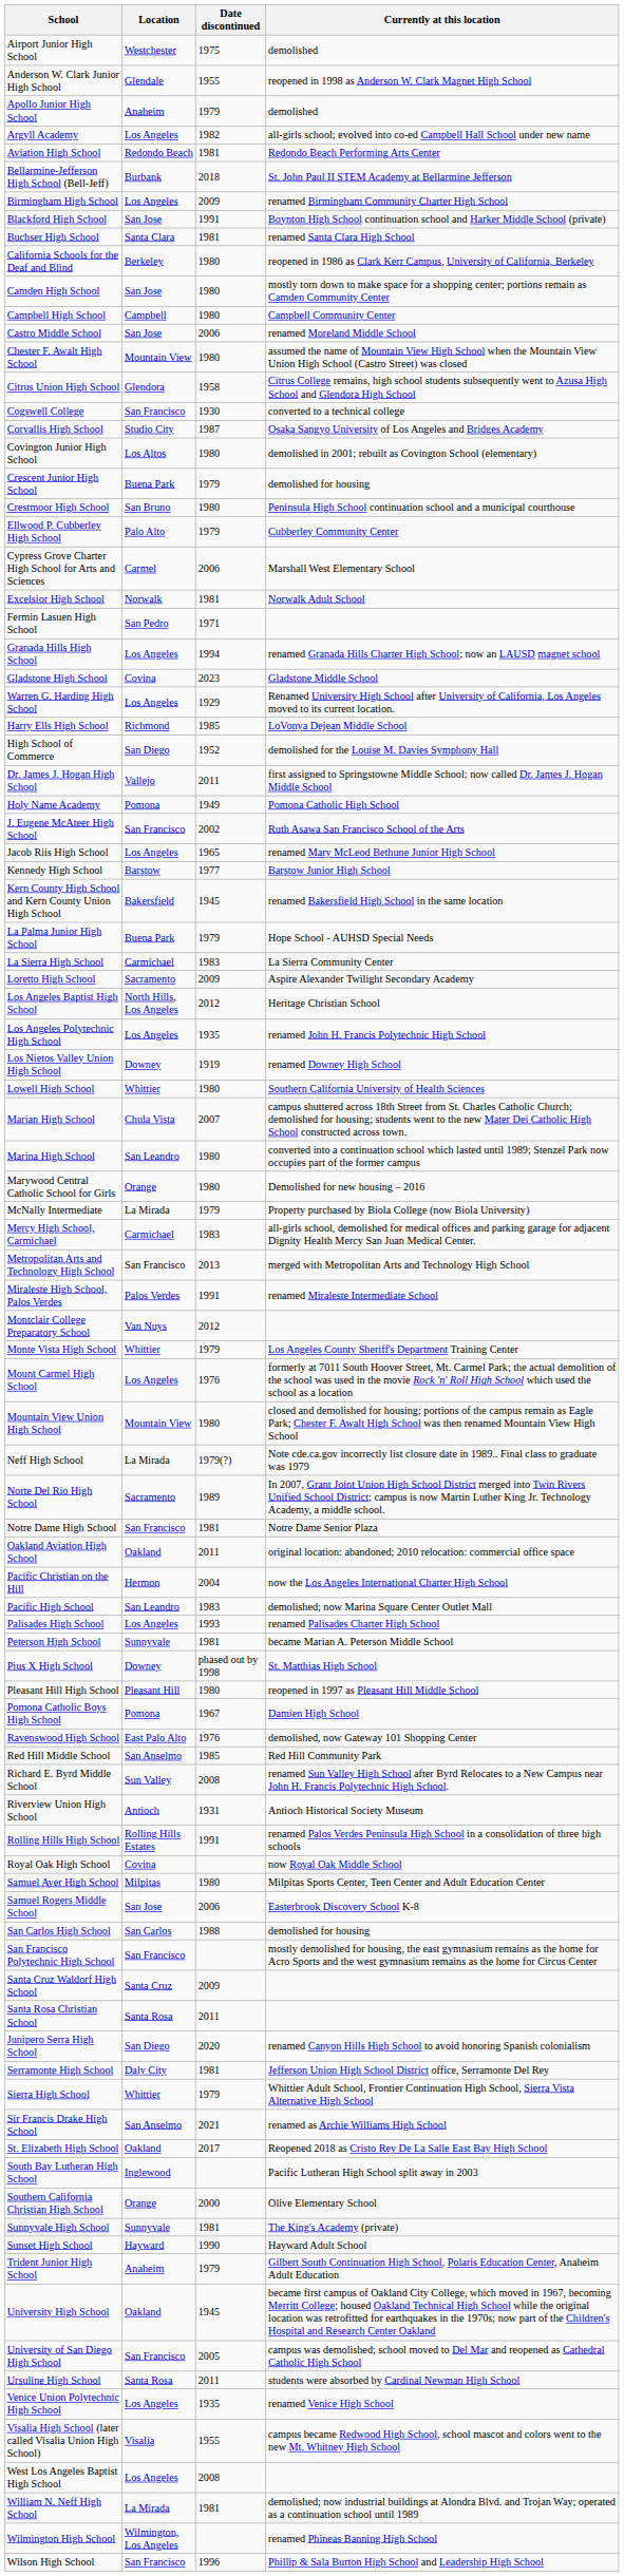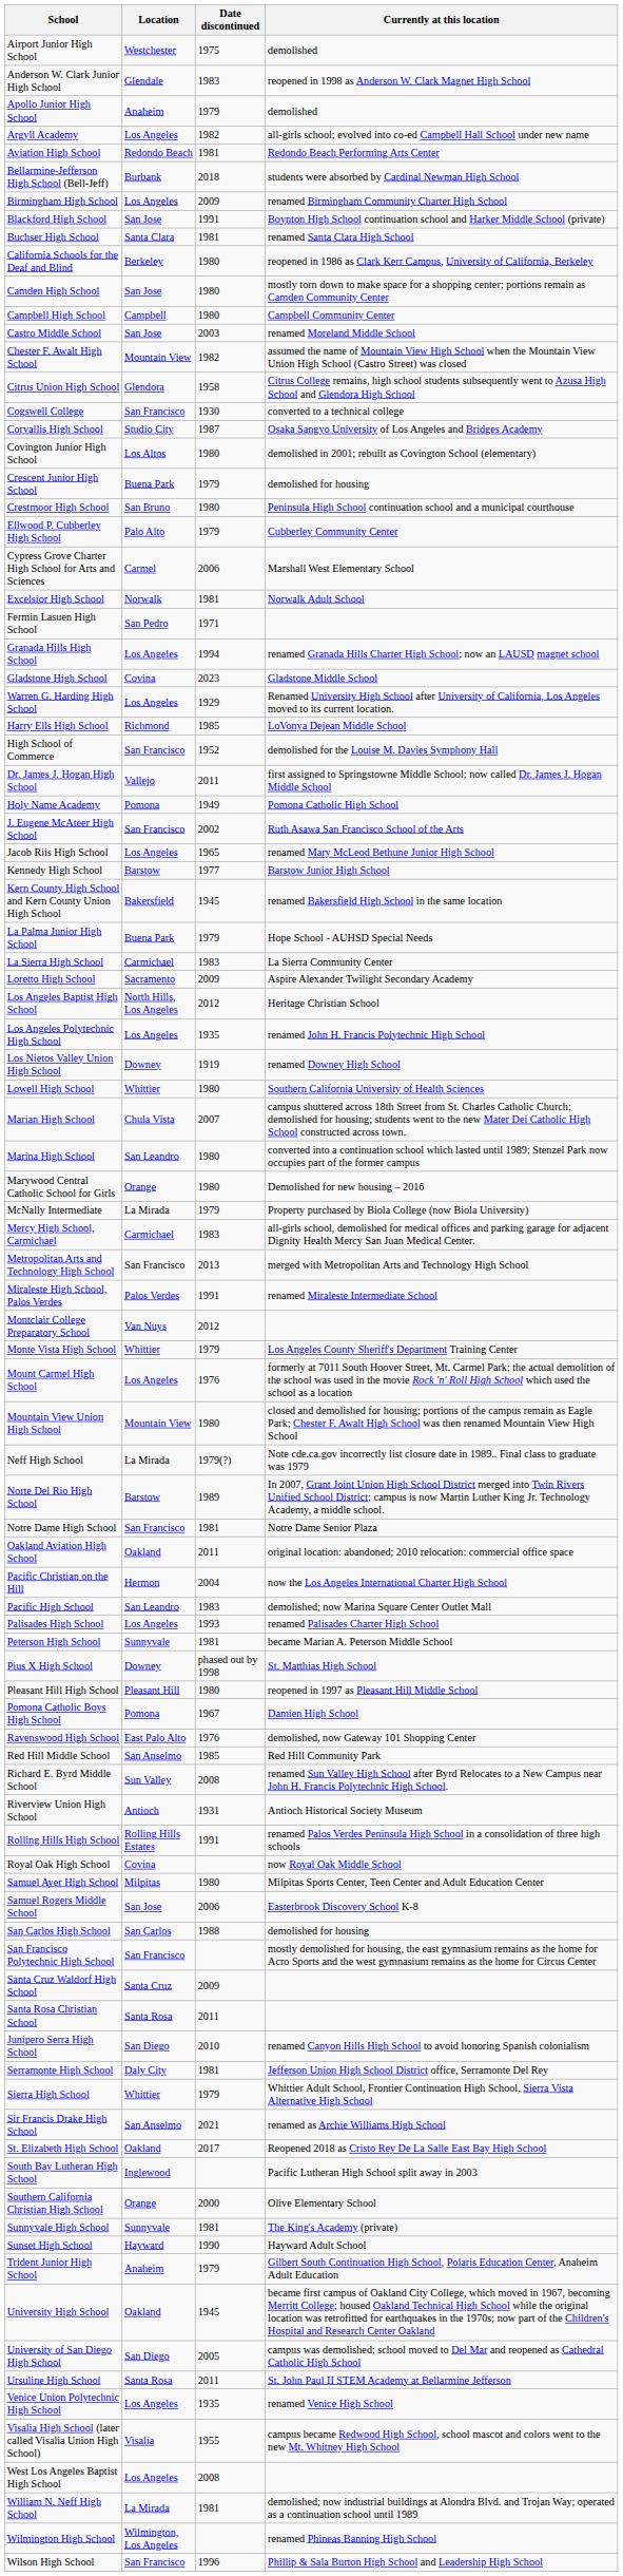Anderson W. Clark Junior High School | Date discontinued: 1955 -> 1983
Bellarmine-Jefferson High School (Bell-Jeff) | Currently at this location: St. John Paul II STEM Academy at Bellarmine Jefferson -> students were absorbed by Cardinal Newman High School
Castro Middle School | Date discontinued: 2006 -> 2003
Chester F. Awalt High School | Date discontinued: 1980 -> 1982
High School of Commerce | Location: San Diego -> San Francisco
Norte Del Rio High School | Location: Sacramento -> Barstow
Junipero Serra High School | Date discontinued: 2020 -> 2010
University of San Diego High School | Location: San Francisco -> San Diego
Ursuline High School | Currently at this location: students were absorbed by Cardinal Newman High School -> St. John Paul II STEM Academy at Bellarmine Jefferson
